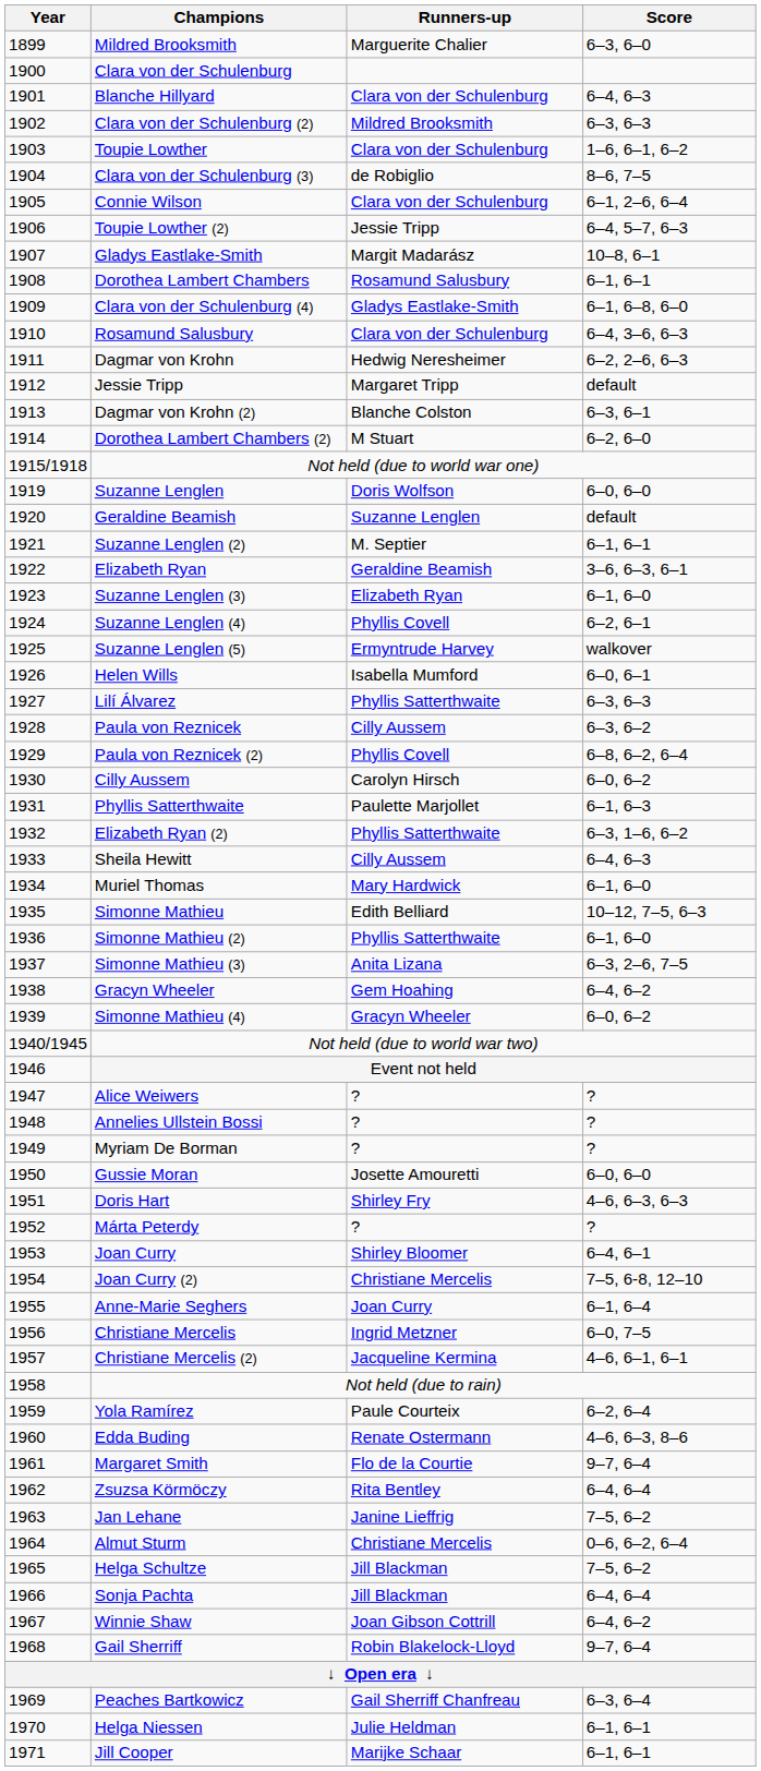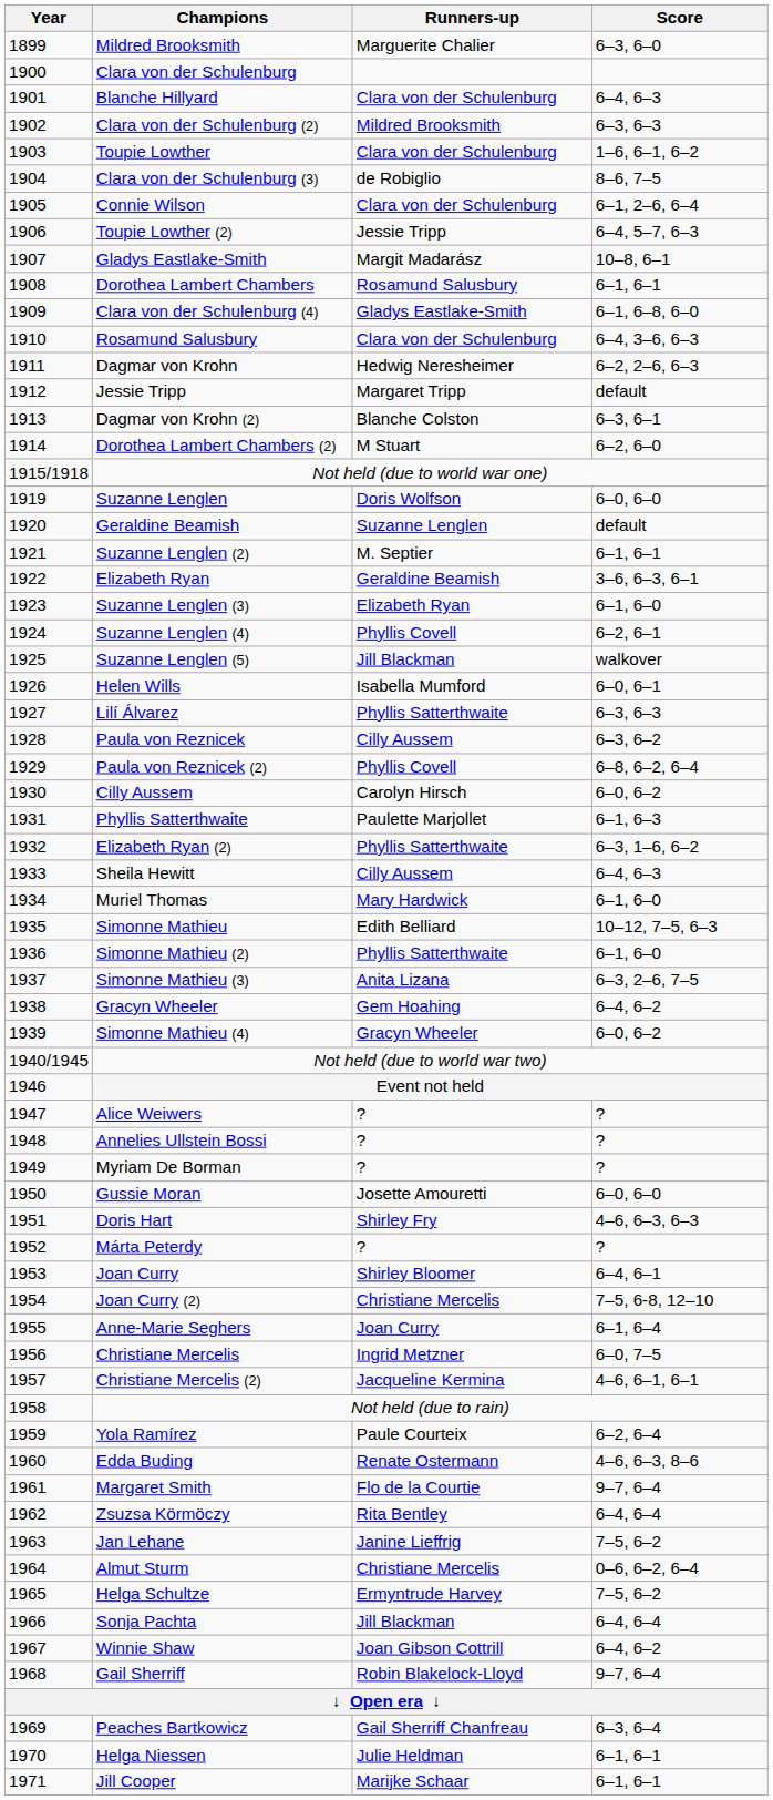Suzanne Lenglen (5) | Runners-up: Ermyntrude Harvey -> Jill Blackman
Helga Schultze | Runners-up: Jill Blackman -> Ermyntrude Harvey
